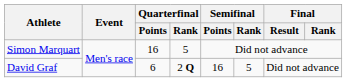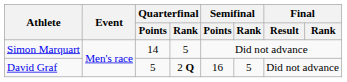Simon Marquart | Quarterfinal / Points: 16 -> 14
David Graf | Quarterfinal / Points: 6 -> 5
